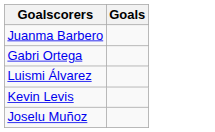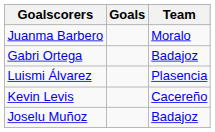+ column: Team | Moralo | Badajoz | Plasencia | Cacereño | Badajoz
